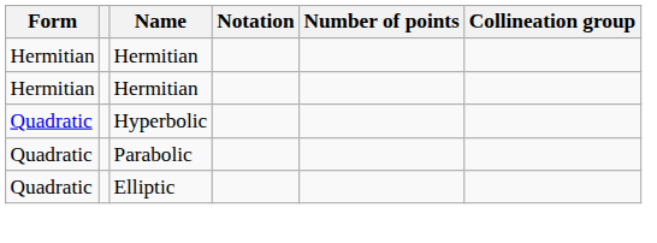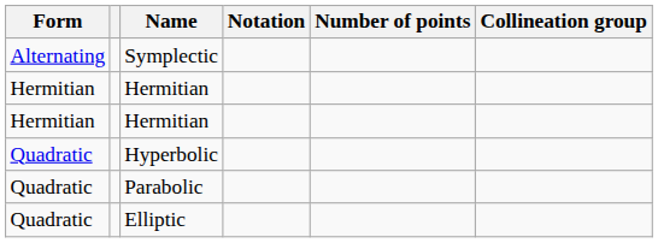+ row: Alternating | Symplectic
